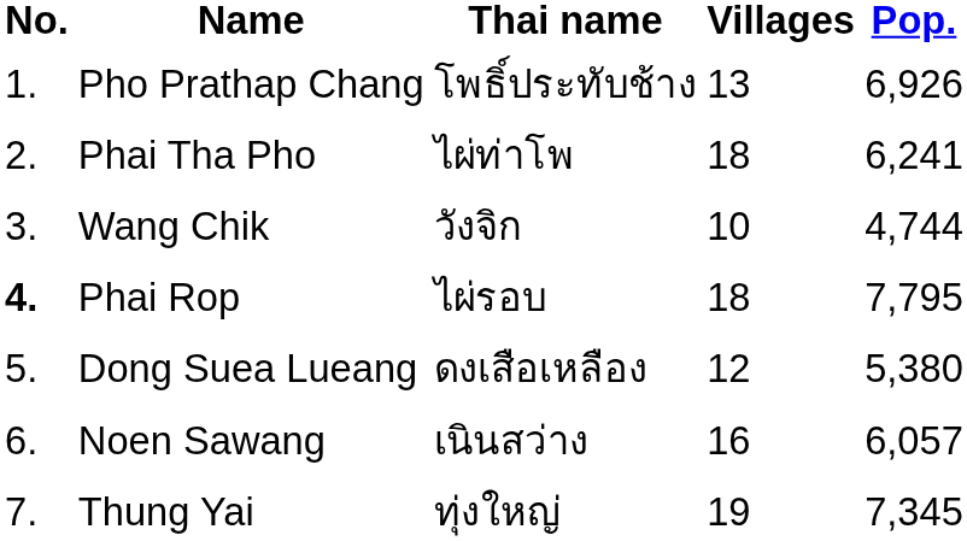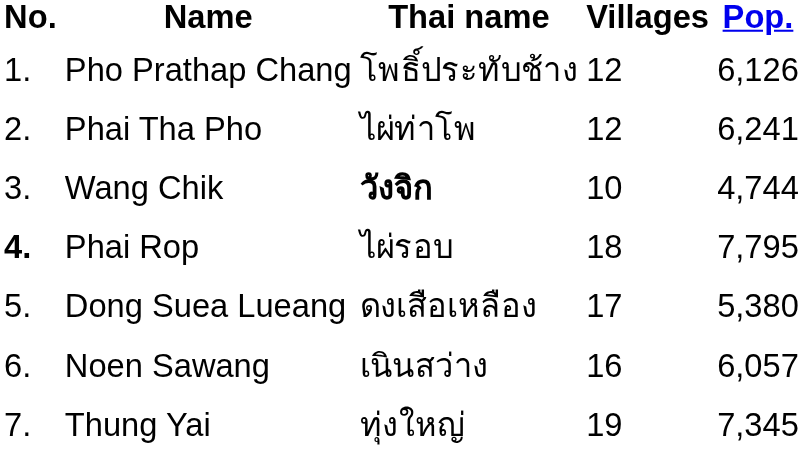Pho Prathap Chang | Villages: 13 -> 12
Pho Prathap Chang | Pop.: 6,926 -> 6,126
Phai Tha Pho | Villages: 18 -> 12
Wang Chik | Thai name: normal -> bold
Dong Suea Lueang | Villages: 12 -> 17
